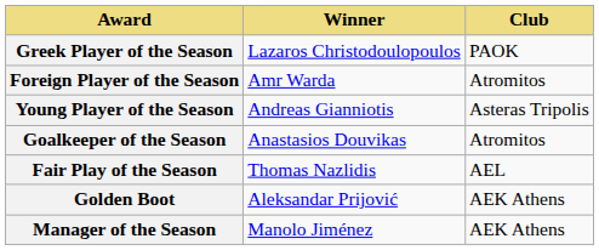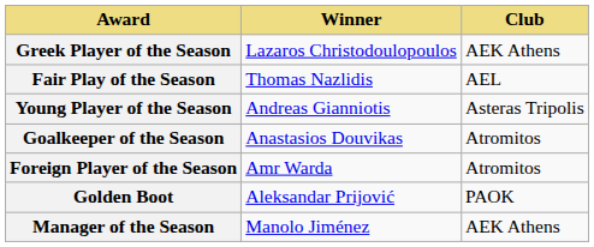Greek Player of the Season | Club: PAOK -> AEK Athens
rows swapped: Foreign Player of the Season <-> Fair Play of the Season
Golden Boot | Club: AEK Athens -> PAOK
